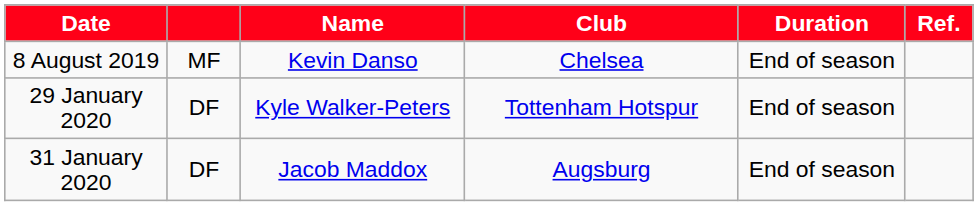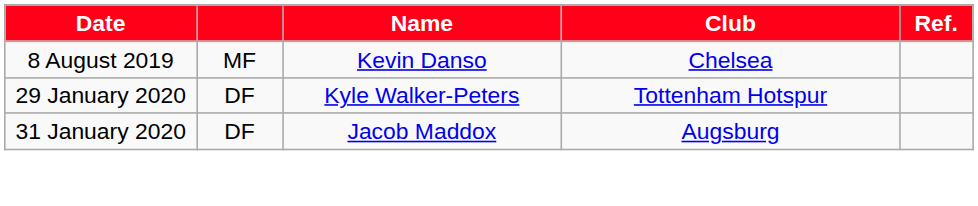- column: Duration | End of season | End of season | End of season
